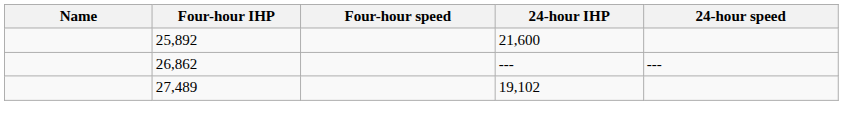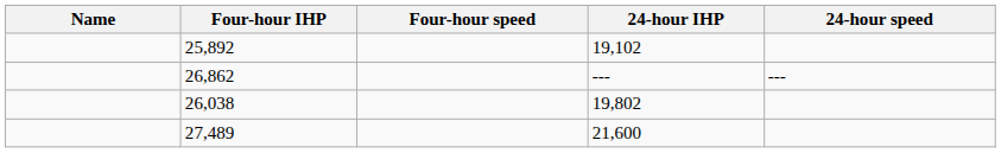25,892 | 24-hour IHP: 21,600 -> 19,102
+ row: 26,038 | 19,802
27,489 | 24-hour IHP: 19,102 -> 21,600
